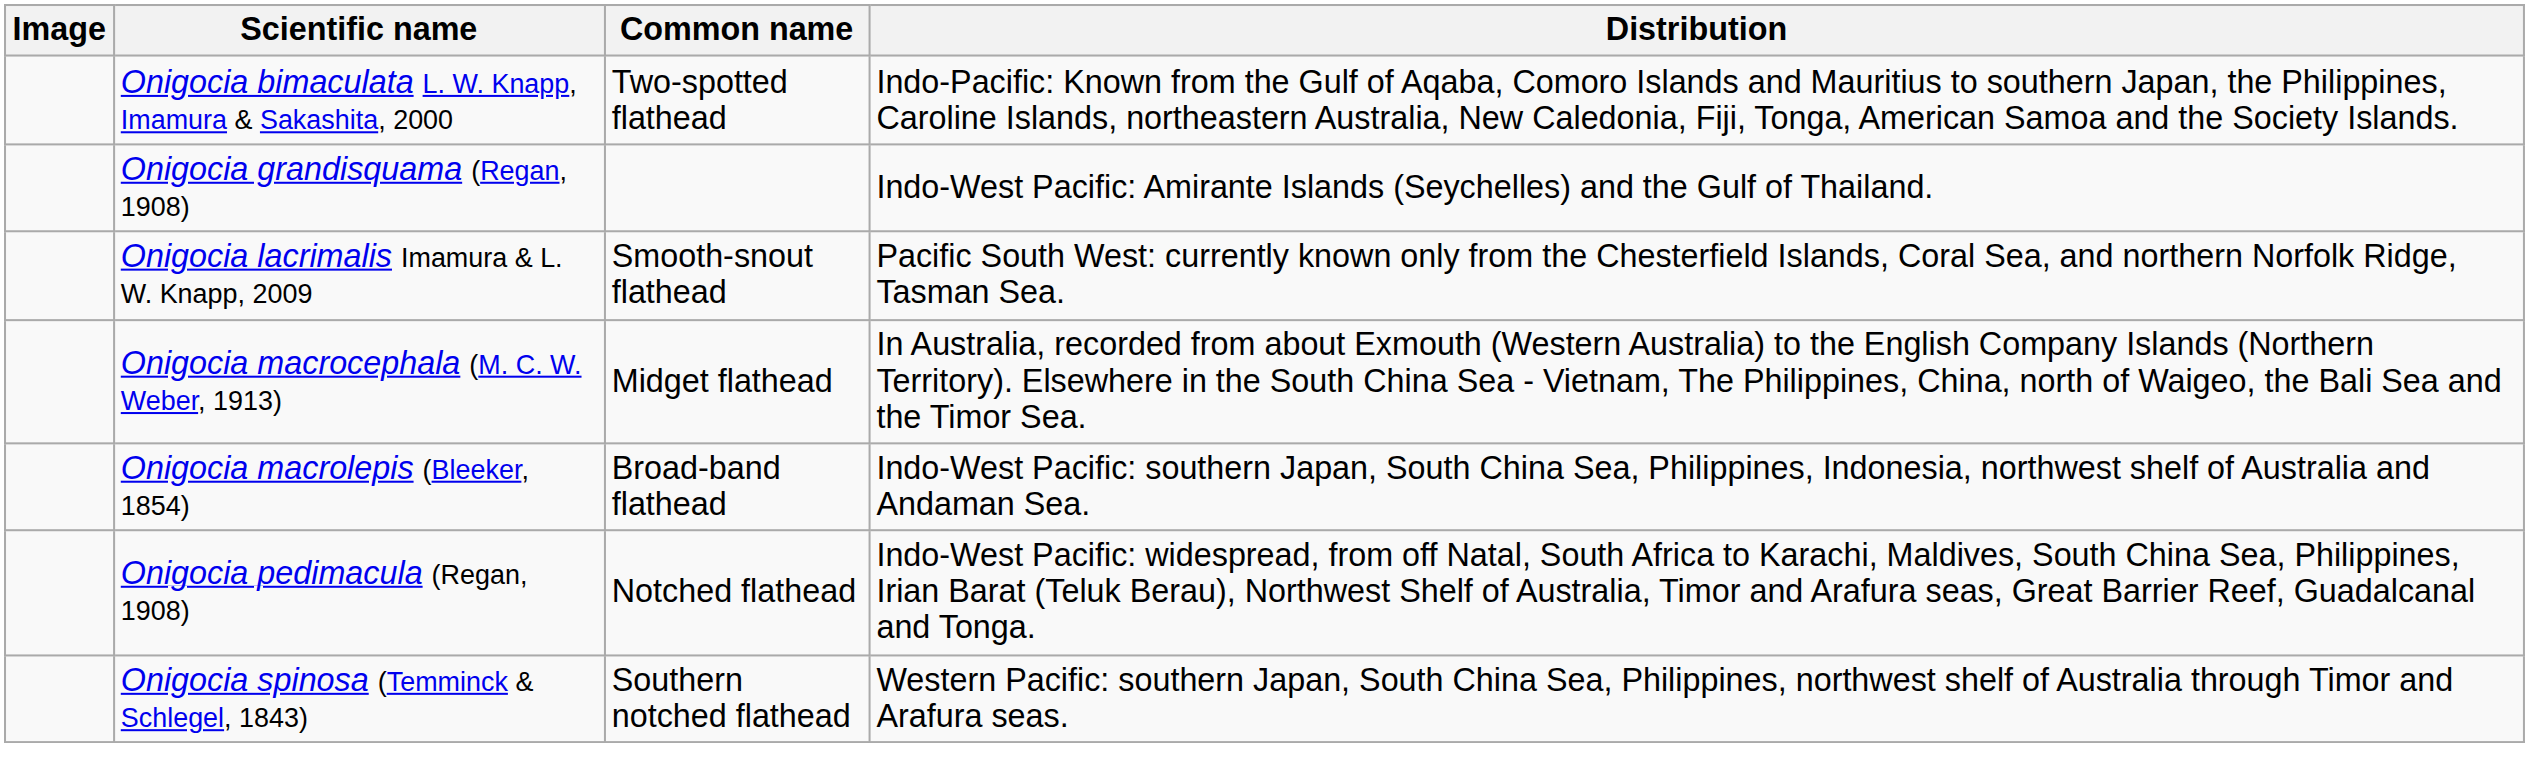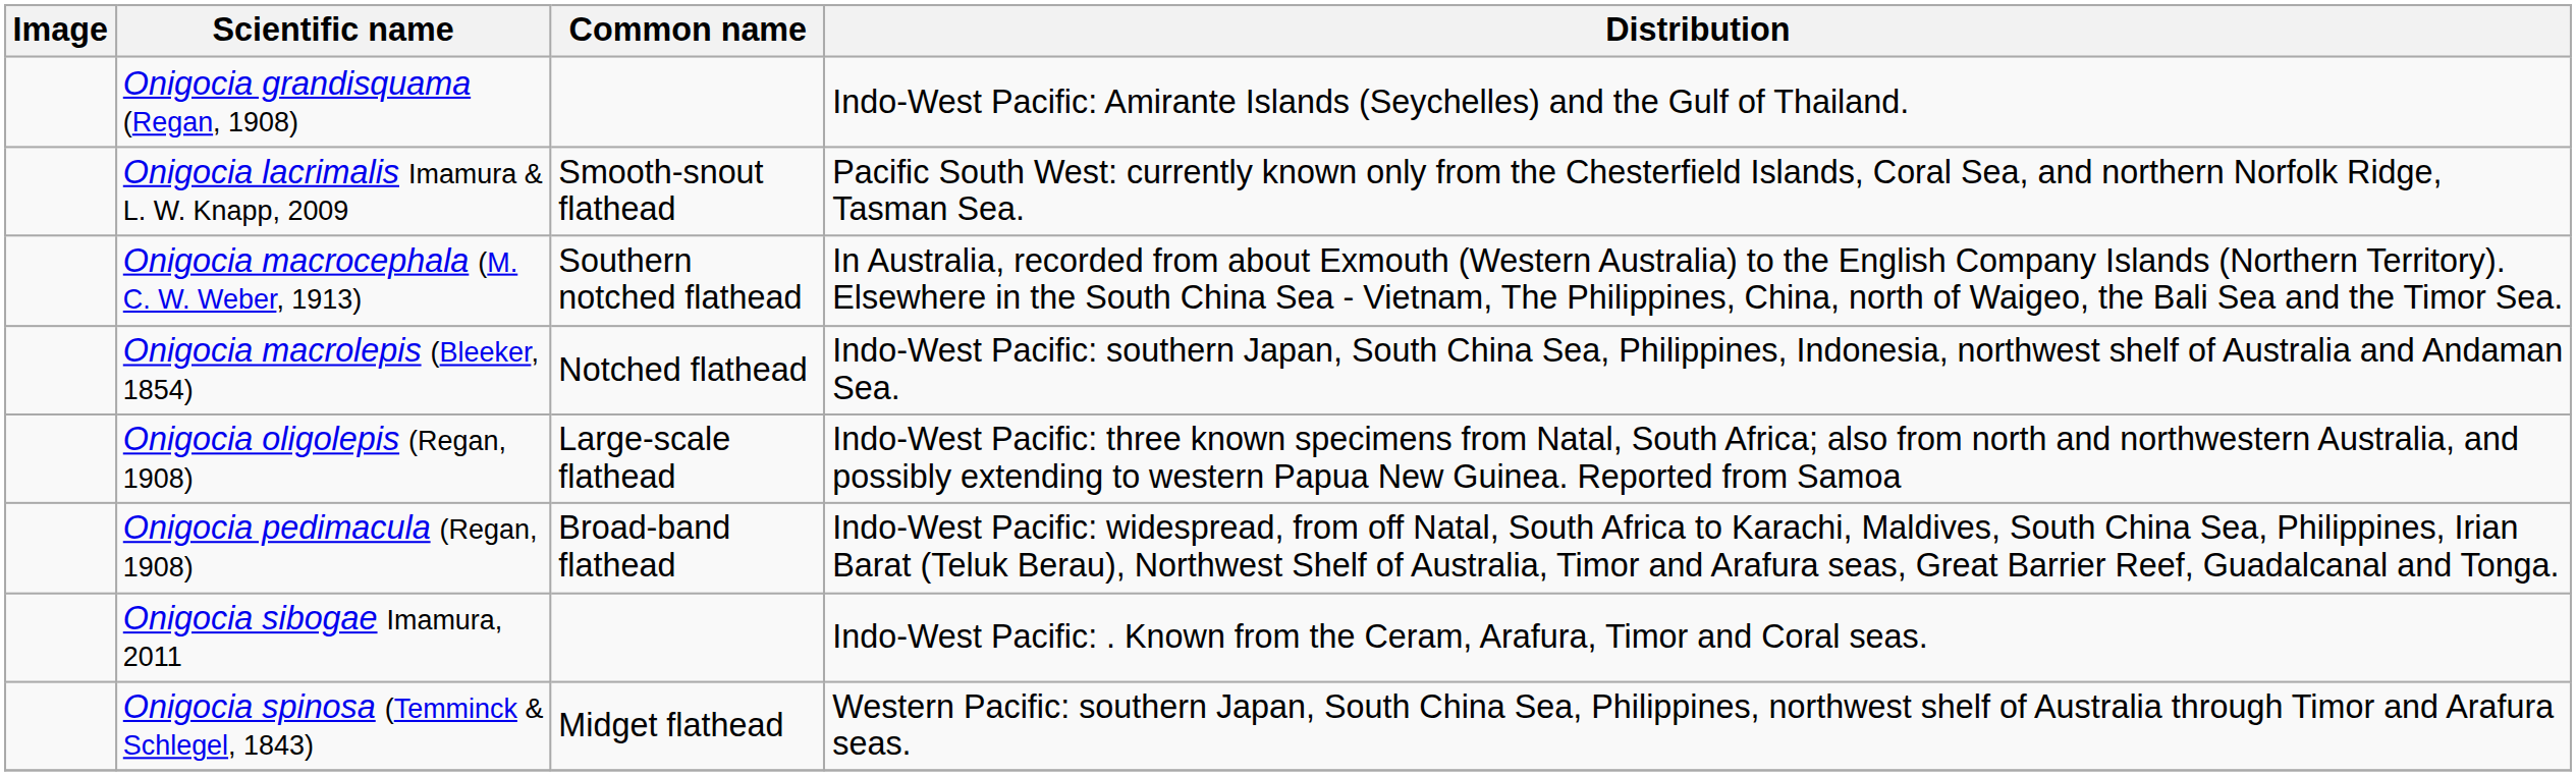- row: Onigocia bimaculata L. W. Knapp, Imamura & Sakashita, 2000 | Two-spotted flathead | Indo-Pacific: Known from the Gulf of Aqaba, Comoro Islands and Mauritius to southern Japan, the Philippines, Caroline Islands, northeastern Australia, New Caledonia, Fiji, Tonga, American Samoa and the Society Islands.
Onigocia macrocephala (M. C. W. Weber, 1913) | Common name: Midget flathead -> Southern notched flathead
Onigocia macrolepis (Bleeker, 1854) | Common name: Broad-band flathead -> Notched flathead
+ row: Onigocia oligolepis (Regan, 1908) | Large-scale flathead | Indo-West Pacific: three known specimens from Natal, South Africa; also from north and northwestern Australia, and possibly extending to western Papua New Guinea. Reported from Samoa
Onigocia pedimacula (Regan, 1908) | Common name: Notched flathead -> Broad-band flathead
+ row: Onigocia sibogae Imamura, 2011 | Indo-West Pacific: . Known from the Ceram, Arafura, Timor and Coral seas.
Onigocia spinosa (Temminck & Schlegel, 1843) | Common name: Southern notched flathead -> Midget flathead
